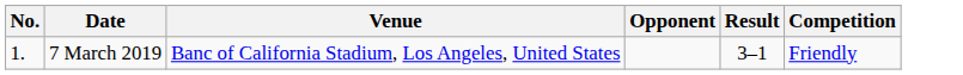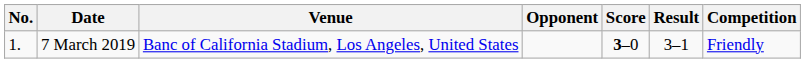+ column: Score | 3–0
